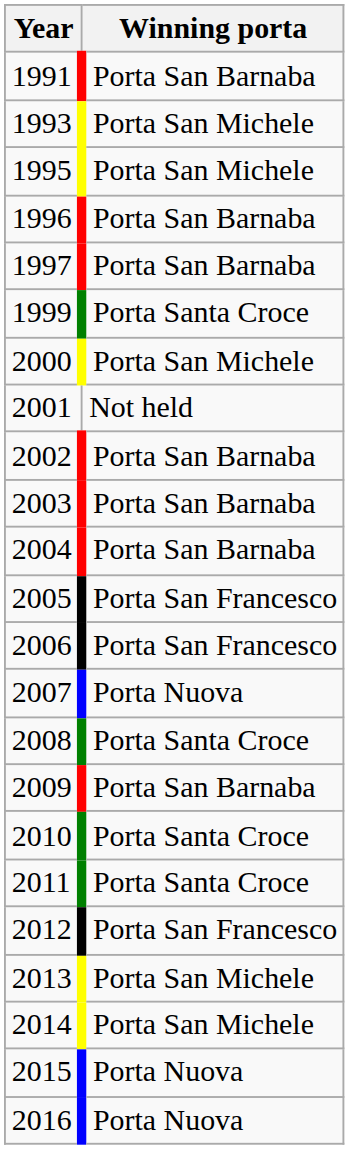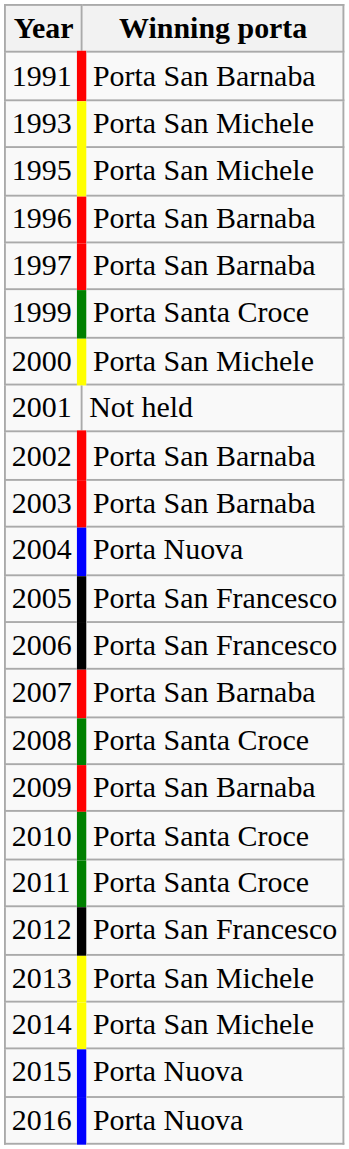2004 | Winning porta: Porta San Barnaba -> Porta Nuova
2007 | Winning porta: Porta Nuova -> Porta San Barnaba
